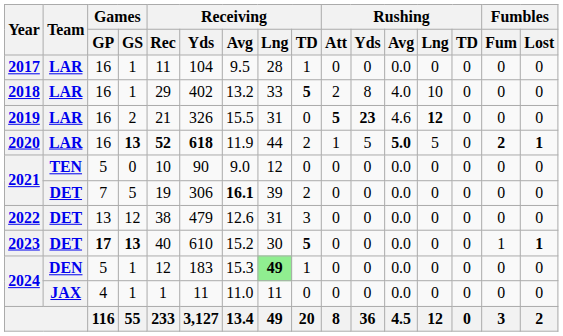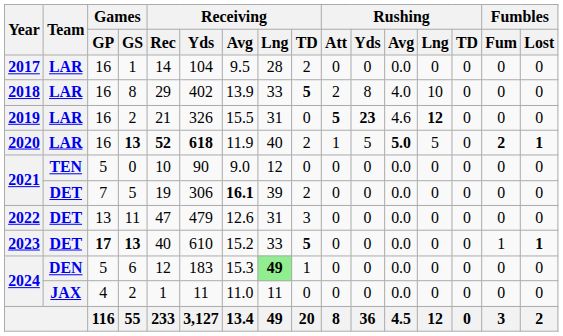2017 | Receiving / Rec: 11 -> 14
2017 | Receiving / TD: 1 -> 2
2018 | Games / GS: 1 -> 8
2018 | Receiving / Avg: 13.2 -> 13.9
2020 | Receiving / Lng: 44 -> 40
2022 | Games / GS: 12 -> 11
2022 | Receiving / Rec: 38 -> 47
2023 | Receiving / Lng: 30 -> 33
2024 / 5 | Games / GS: 1 -> 6
2024 / 4 | Games / GS: 1 -> 2
